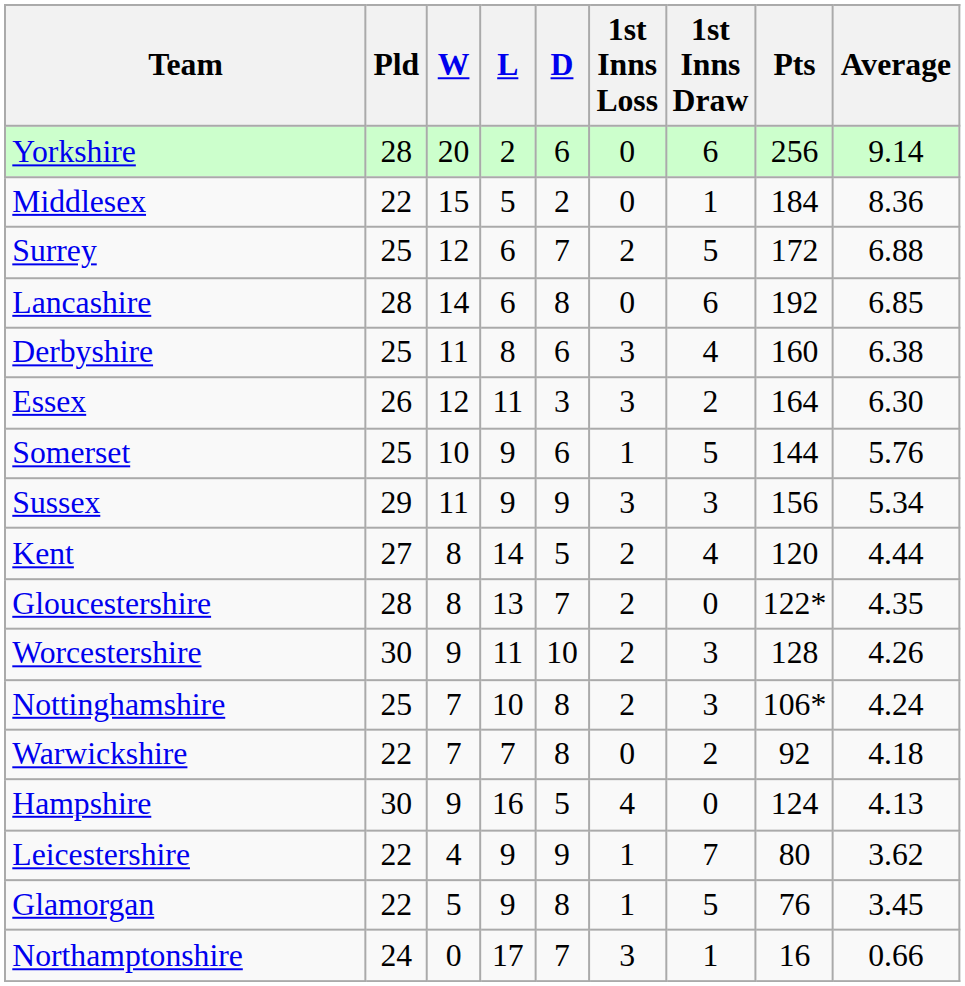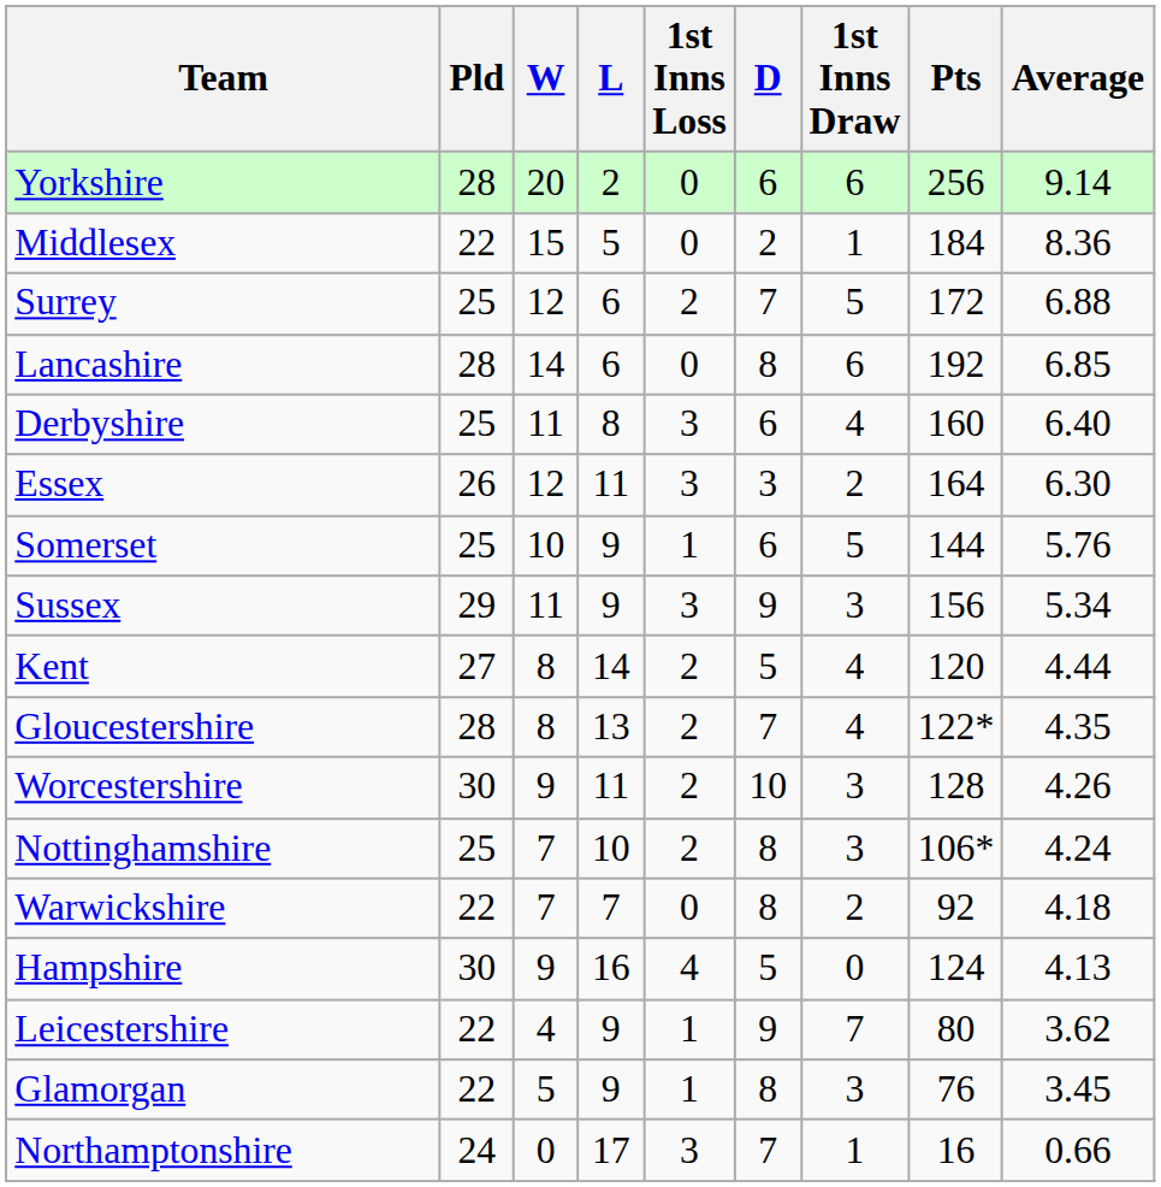columns swapped: D <-> 1st Inns Loss
Derbyshire | Average: 6.38 -> 6.40
Gloucestershire | 1st Inns Draw: 0 -> 4
Glamorgan | 1st Inns Draw: 5 -> 3
